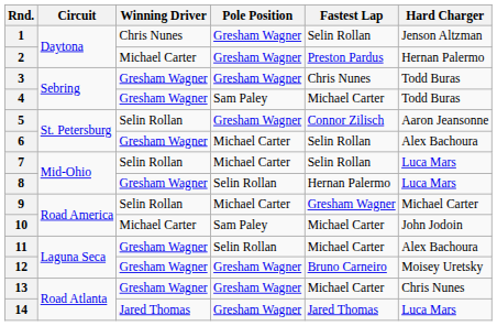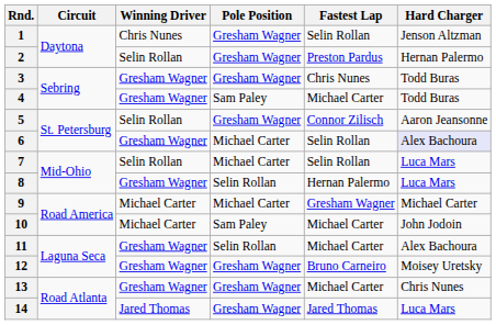2 | Winning Driver: Michael Carter -> Selin Rollan
6 | Hard Charger: no background -> lavender background
9 | Winning Driver: Selin Rollan -> Michael Carter
